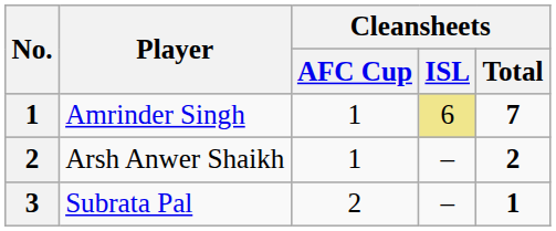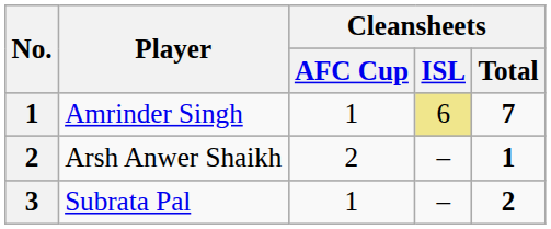Arsh Anwer Shaikh | Cleansheets / AFC Cup: 1 -> 2
Arsh Anwer Shaikh | Cleansheets / Total: 2 -> 1
Subrata Pal | Cleansheets / AFC Cup: 2 -> 1
Subrata Pal | Cleansheets / Total: 1 -> 2
